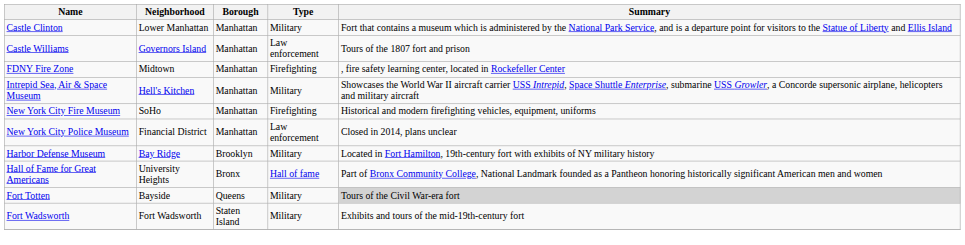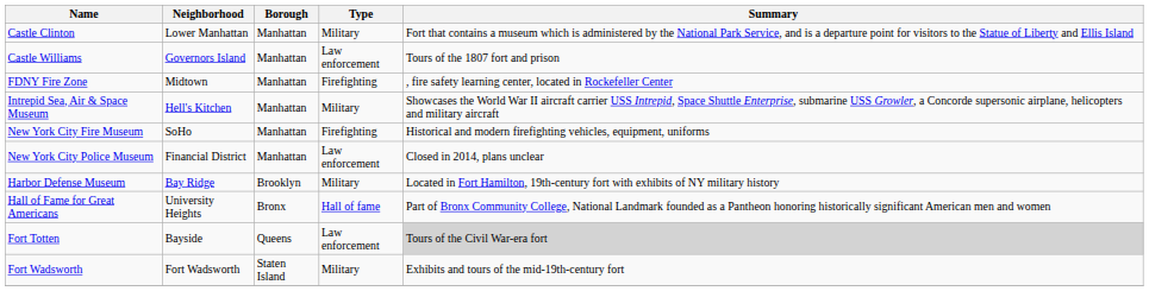Fort Totten | Type: Military -> Law enforcement
